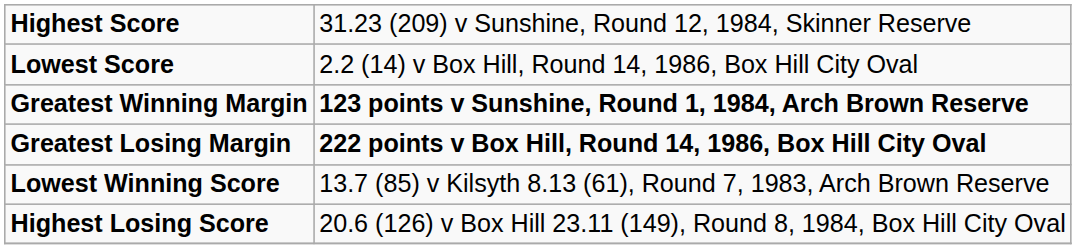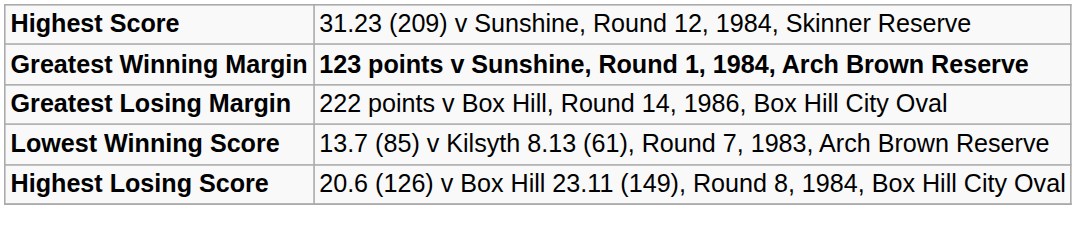- row: Lowest Score | 2.2 (14) v Box Hill, Round 14, 1986, Box Hill City Oval
Greatest Losing Margin | column 2: bold -> normal
